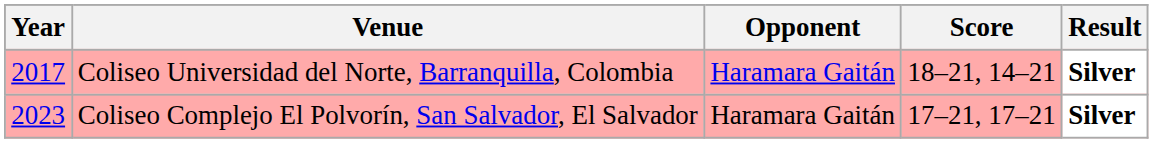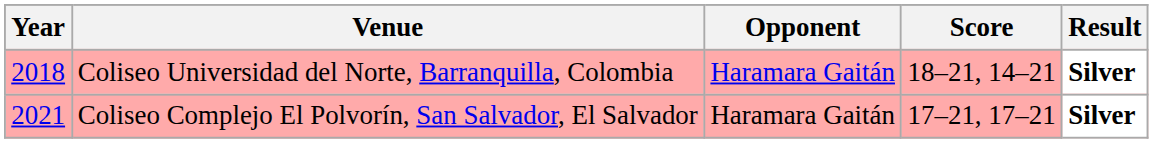Coliseo Universidad del Norte, Barranquilla, Colombia | Year: 2017 -> 2018
Coliseo Complejo El Polvorín, San Salvador, El Salvador | Year: 2023 -> 2021
